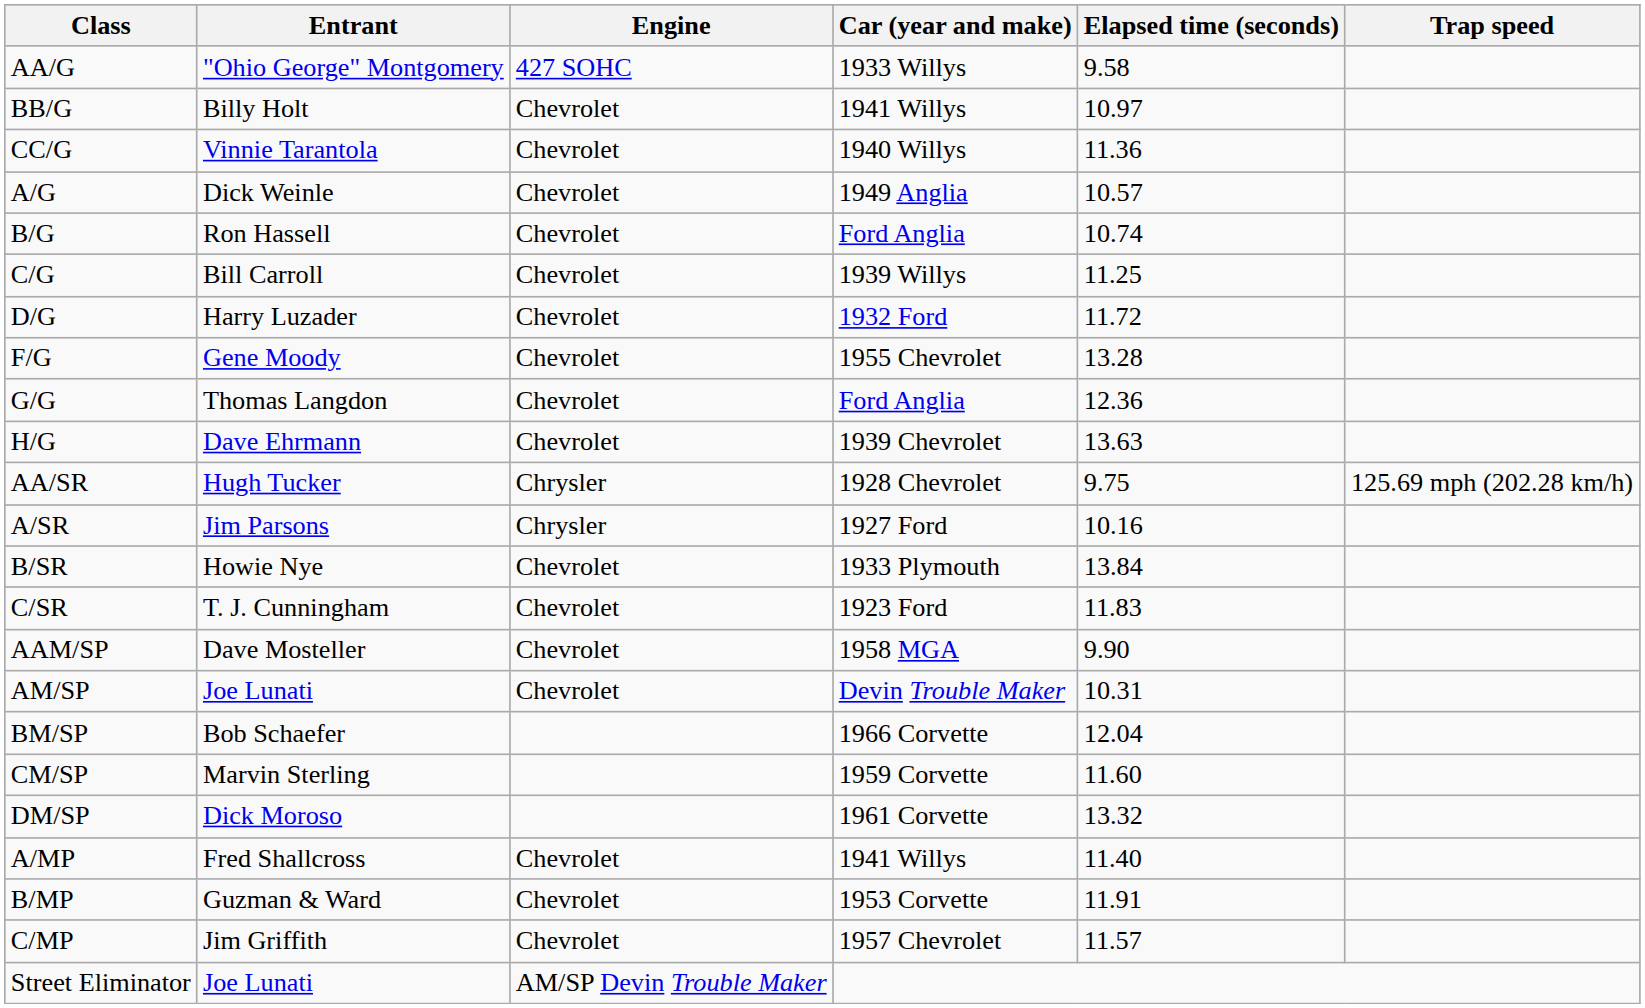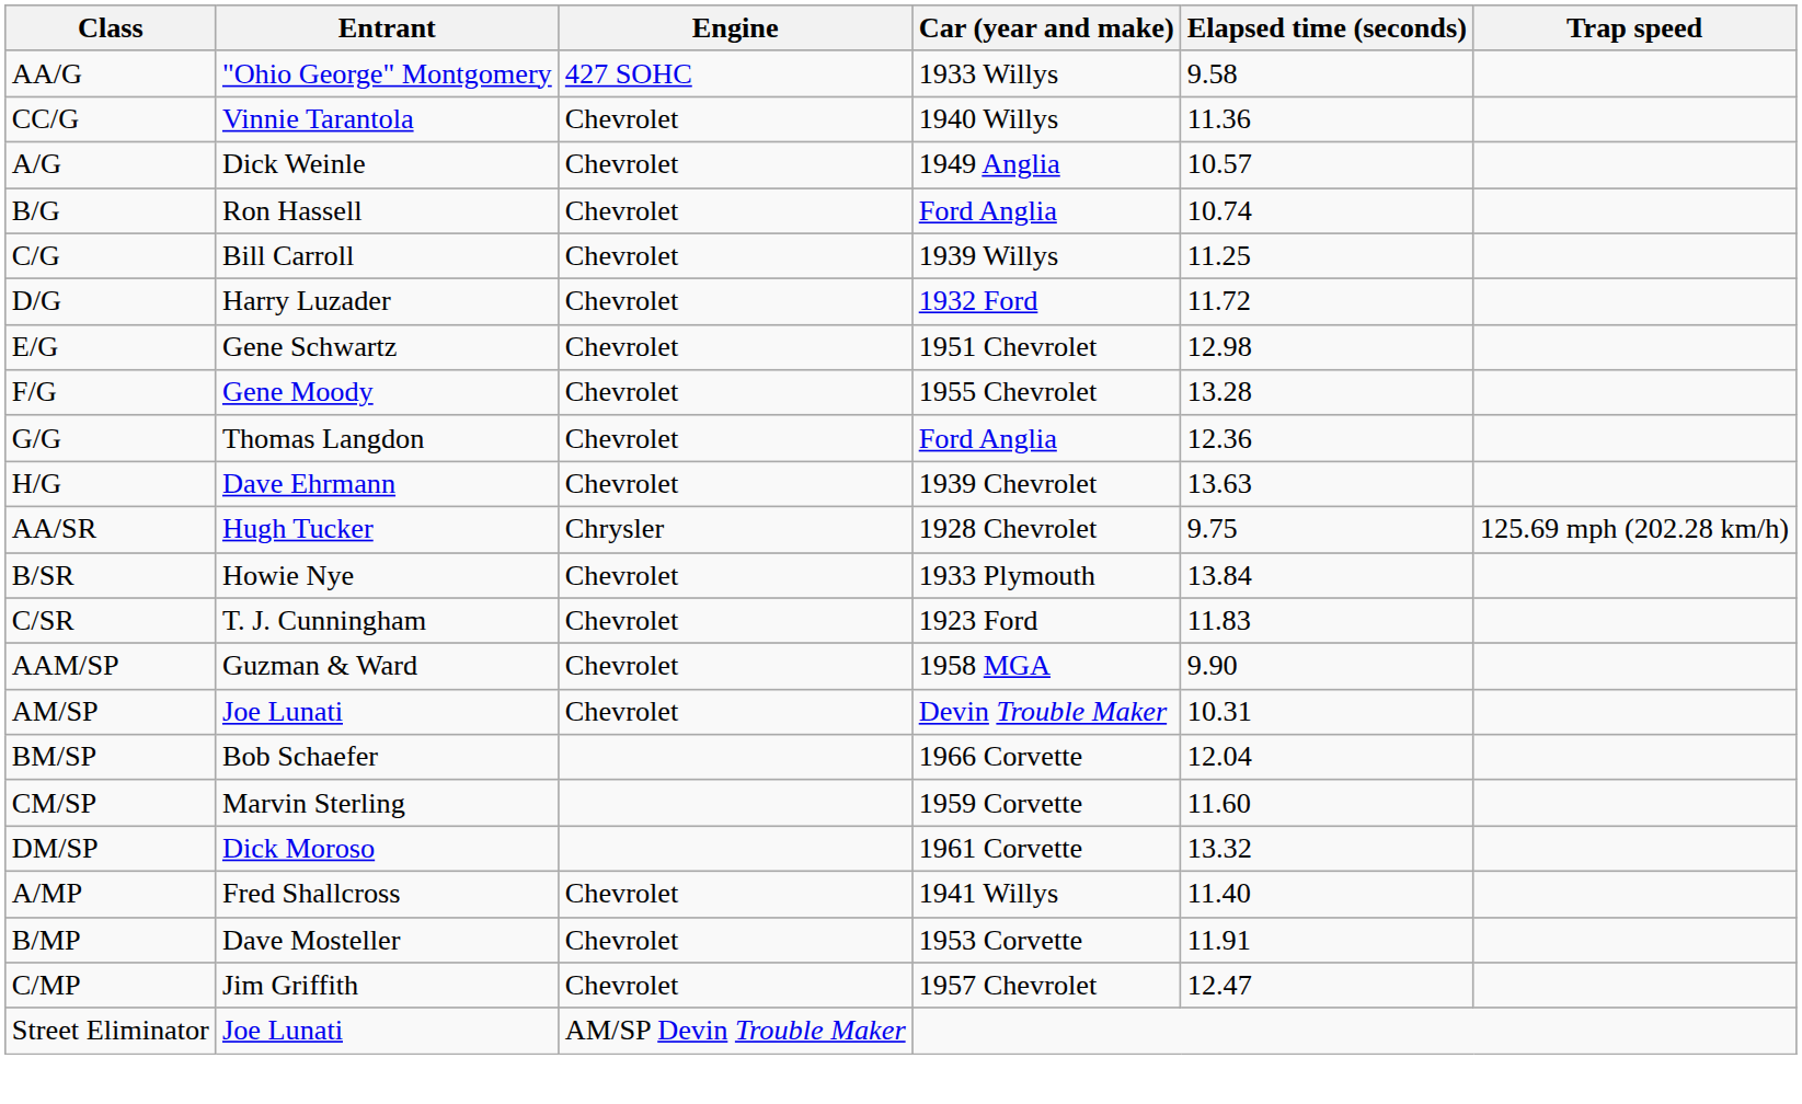- row: BB/G | Billy Holt | Chevrolet | 1941 Willys | 10.97
+ row: E/G | Gene Schwartz | Chevrolet | 1951 Chevrolet | 12.98
- row: A/SR | Jim Parsons | Chrysler | 1927 Ford | 10.16
AAM/SP | Entrant: Dave Mosteller -> Guzman & Ward
B/MP | Entrant: Guzman & Ward -> Dave Mosteller
C/MP | Elapsed time (seconds): 11.57 -> 12.47
